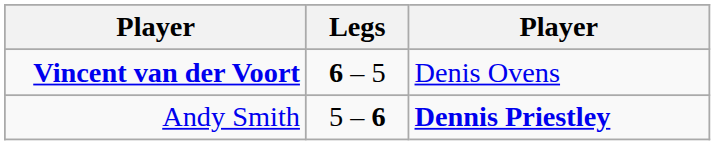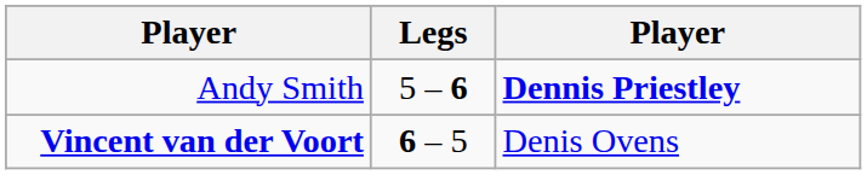rows swapped: Vincent van der Voort <-> Andy Smith
